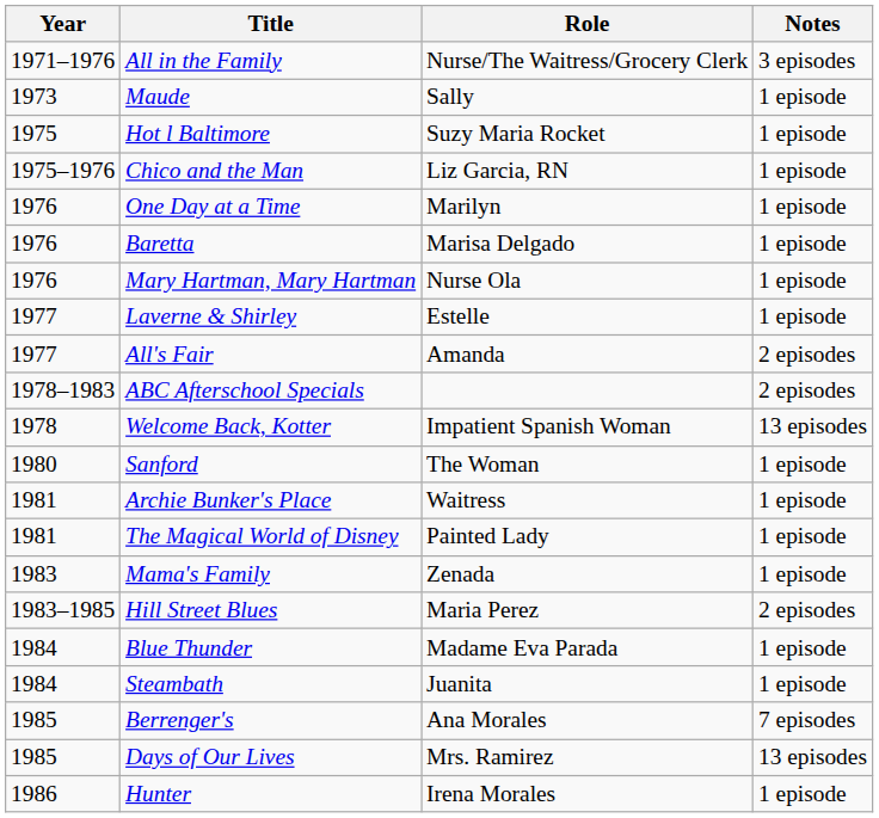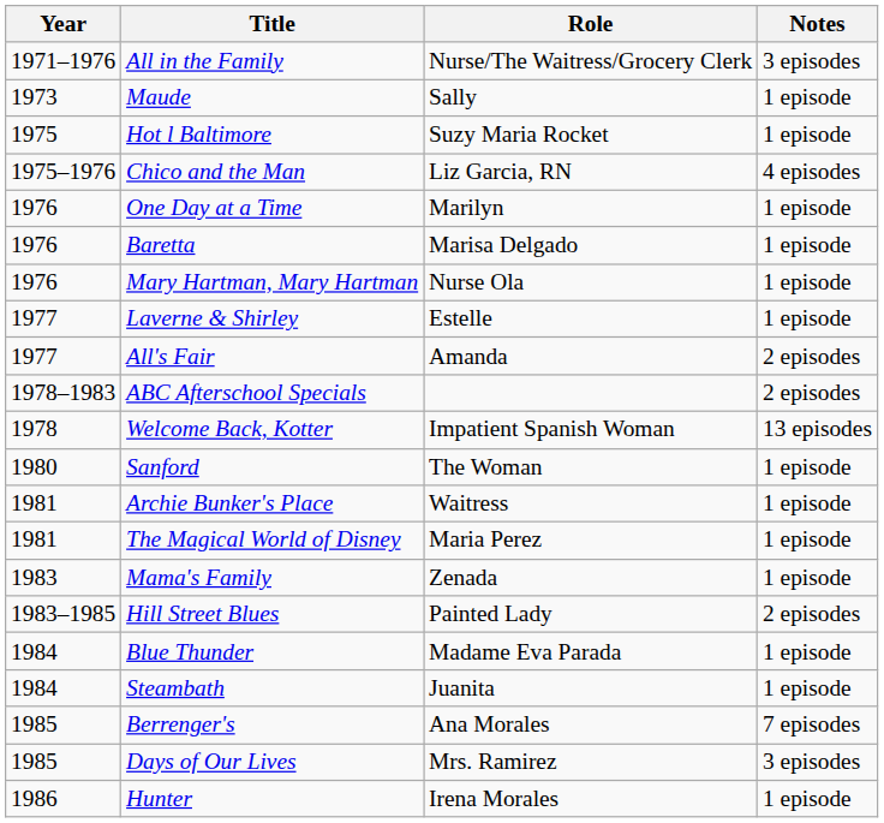Chico and the Man | Notes: 1 episode -> 4 episodes
The Magical World of Disney | Role: Painted Lady -> Maria Perez
Hill Street Blues | Role: Maria Perez -> Painted Lady
Days of Our Lives | Notes: 13 episodes -> 3 episodes
